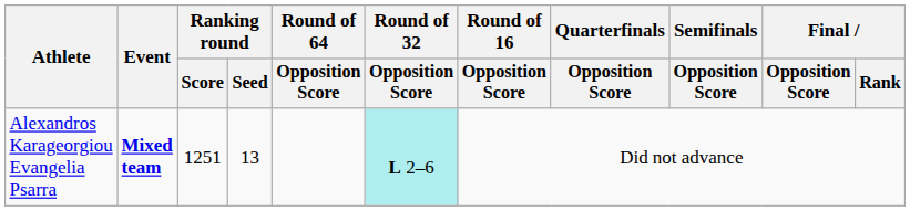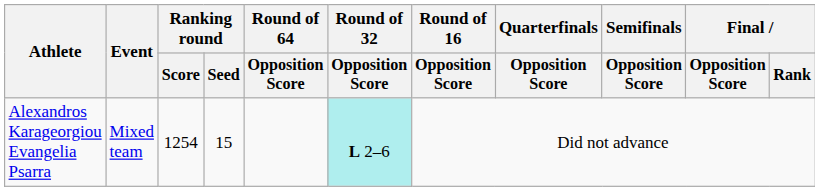Alexandros Karageorgiou Evangelia Psarra | Event: bold -> normal
Alexandros Karageorgiou Evangelia Psarra | Ranking round / Score: 1251 -> 1254
Alexandros Karageorgiou Evangelia Psarra | Ranking round / Seed: 13 -> 15
